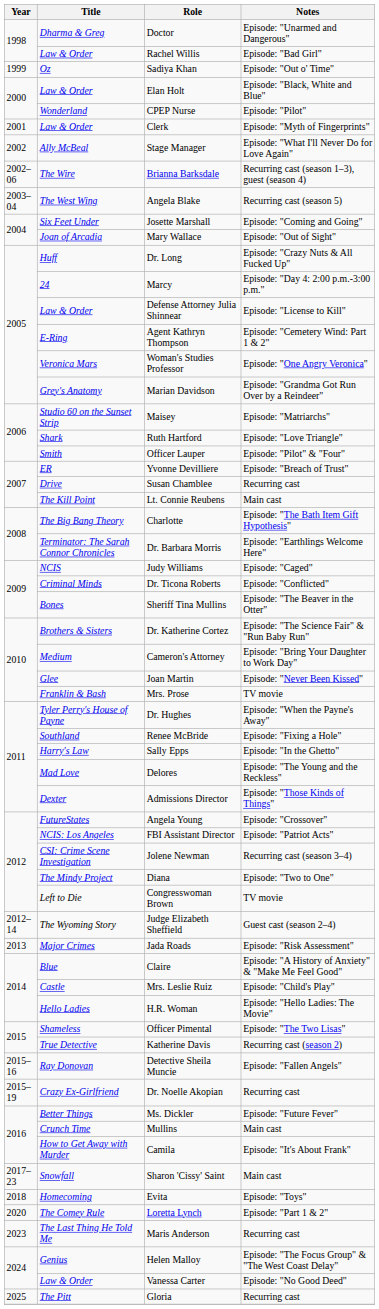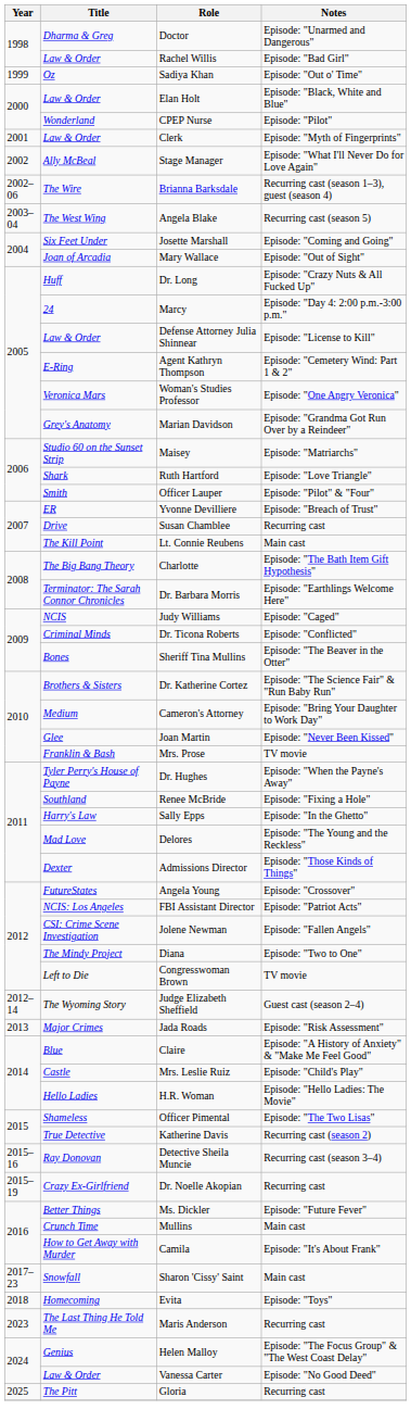Jolene Newman | Notes: Recurring cast (season 3–4) -> Episode: "Fallen Angels"
Detective Sheila Muncie | Notes: Episode: "Fallen Angels" -> Recurring cast (season 3–4)
- row: 2020 | The Comey Rule | Loretta Lynch | Episode: "Part 1 & 2"
